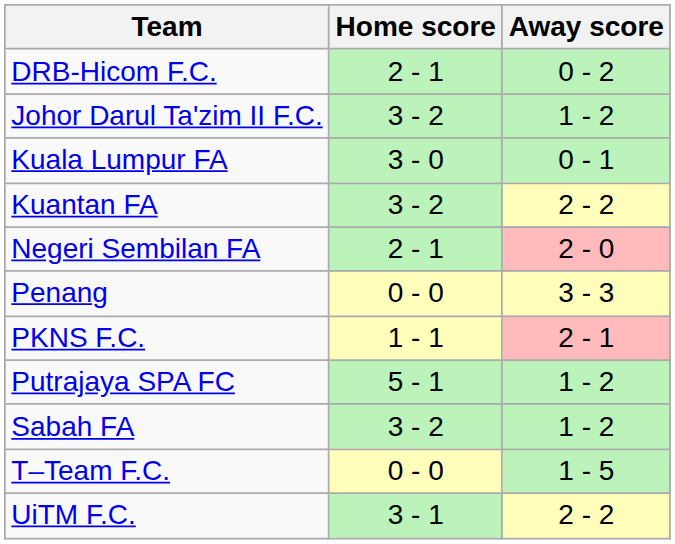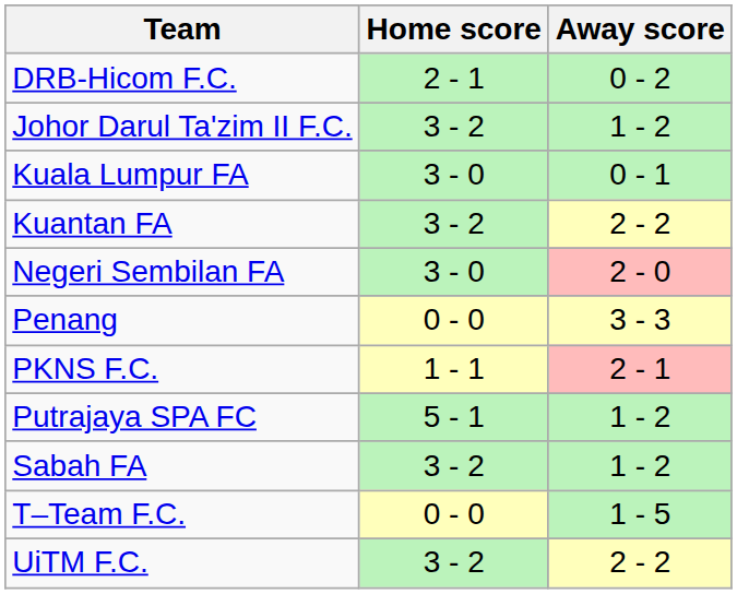Negeri Sembilan FA | Home score: 2 - 1 -> 3 - 0
UiTM F.C. | Home score: 3 - 1 -> 3 - 2
